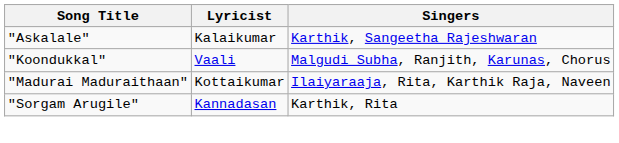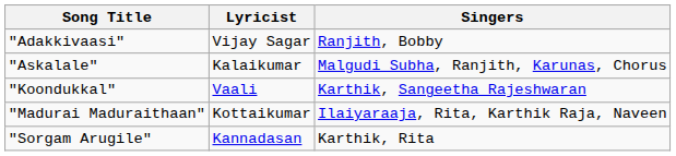+ row: "Adakkivaasi" | Vijay Sagar | Ranjith, Bobby
"Askalale" | Singers: Karthik, Sangeetha Rajeshwaran -> Malgudi Subha, Ranjith, Karunas, Chorus
"Koondukkal" | Singers: Malgudi Subha, Ranjith, Karunas, Chorus -> Karthik, Sangeetha Rajeshwaran
